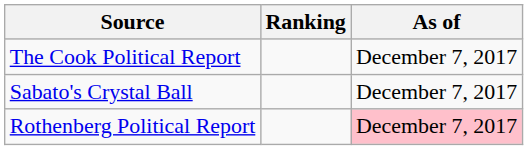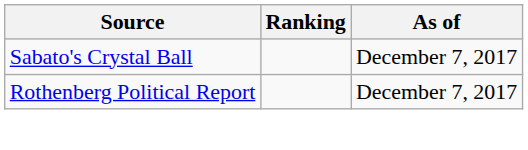- row: The Cook Political Report | December 7, 2017
Rothenberg Political Report | As of: pink background -> no background
